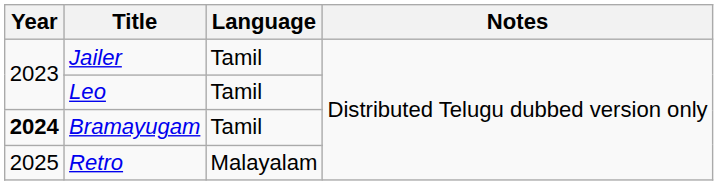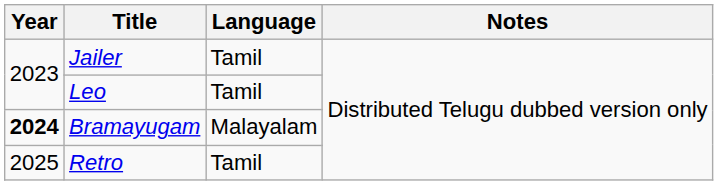Bramayugam | Language: Tamil -> Malayalam
Retro | Language: Malayalam -> Tamil
